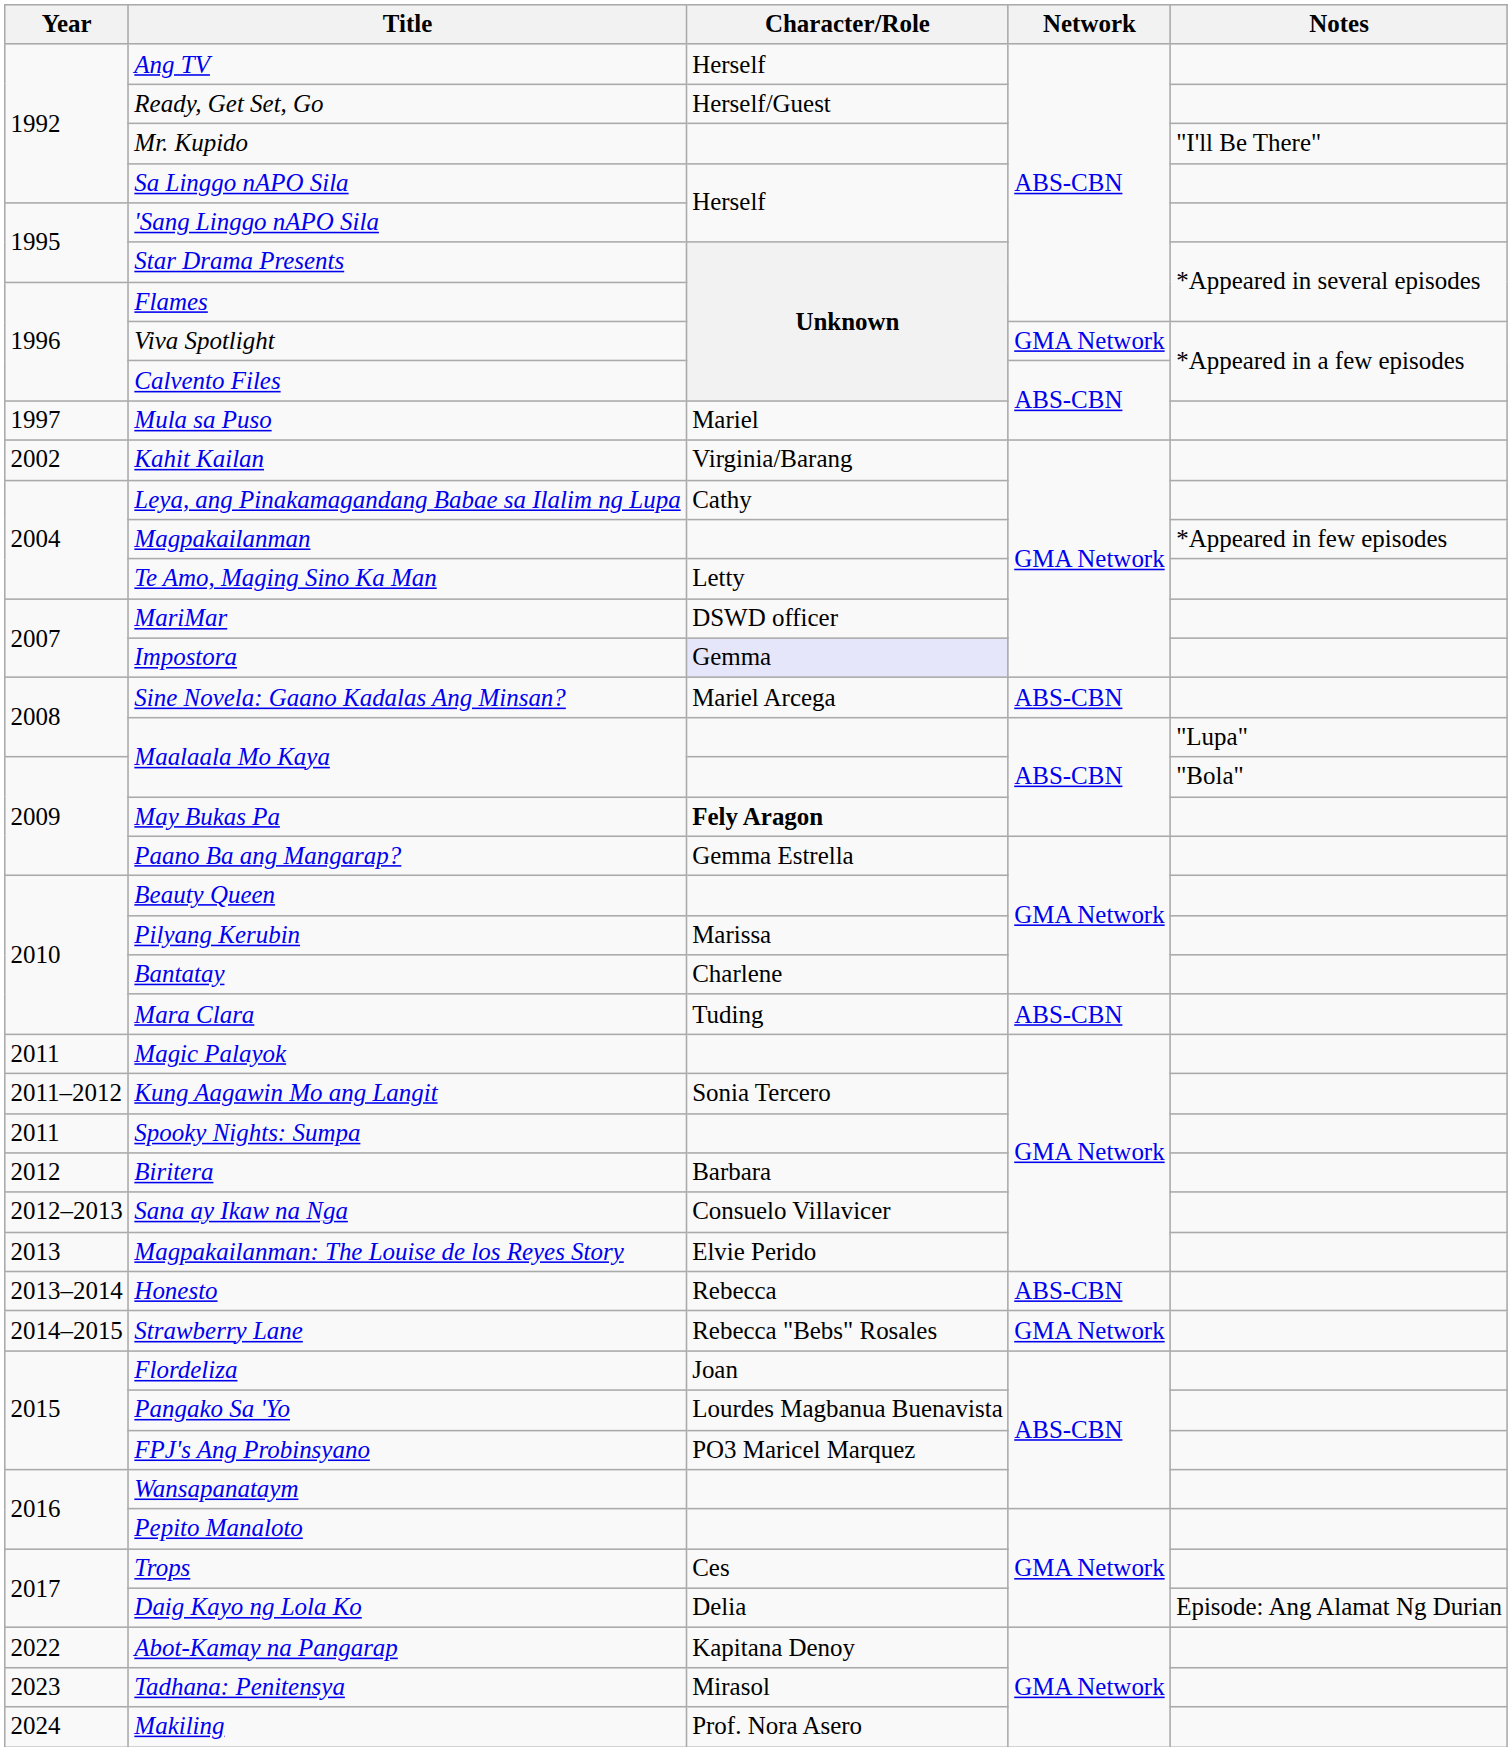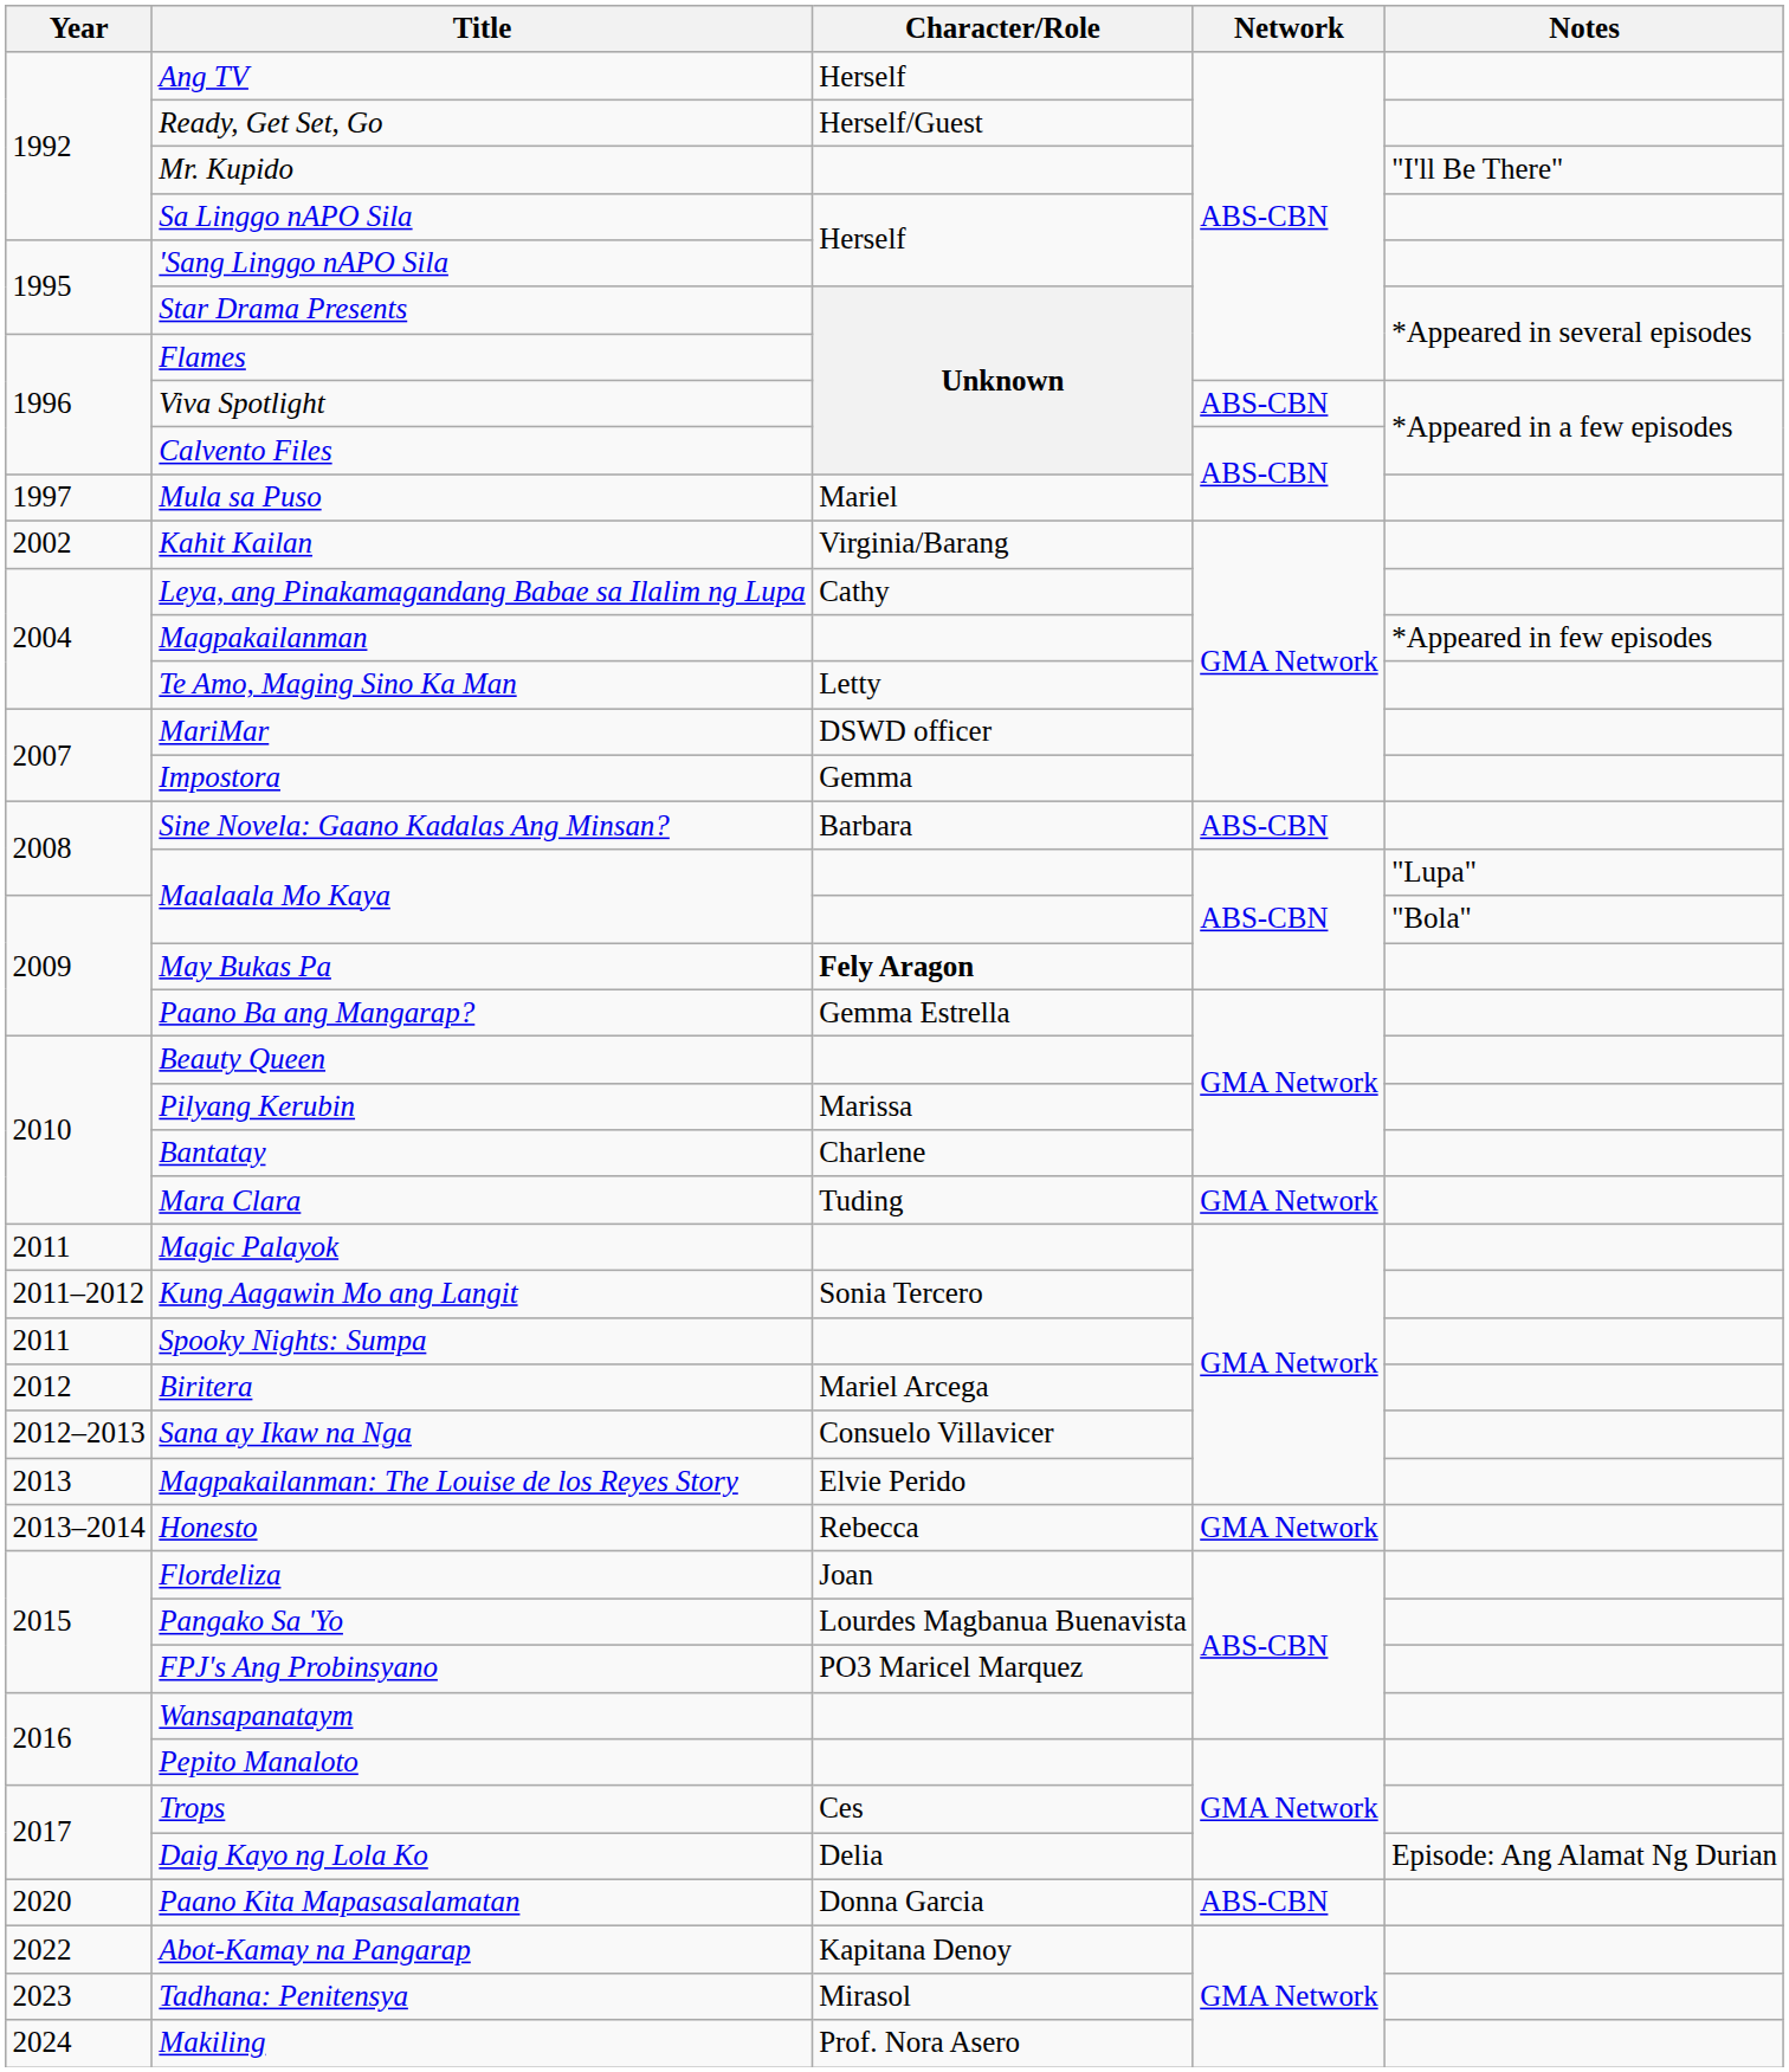Viva Spotlight | Network: GMA Network -> ABS-CBN
Impostora | Character/Role: lavender background -> no background
Sine Novela: Gaano Kadalas Ang Minsan? | Character/Role: Mariel Arcega -> Barbara
Mara Clara | Network: ABS-CBN -> GMA Network
Biritera | Character/Role: Barbara -> Mariel Arcega
Honesto | Network: ABS-CBN -> GMA Network
- row: 2014–2015 | Strawberry Lane | Rebecca "Bebs" Rosales | GMA Network
+ row: 2020 | Paano Kita Mapasasalamatan | Donna Garcia | ABS-CBN
